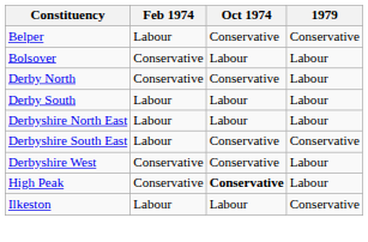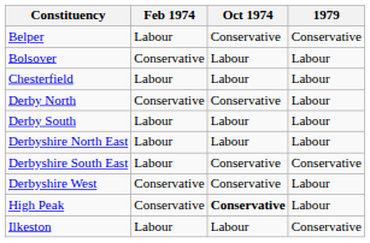+ row: Chesterfield | Labour | Labour | Labour
